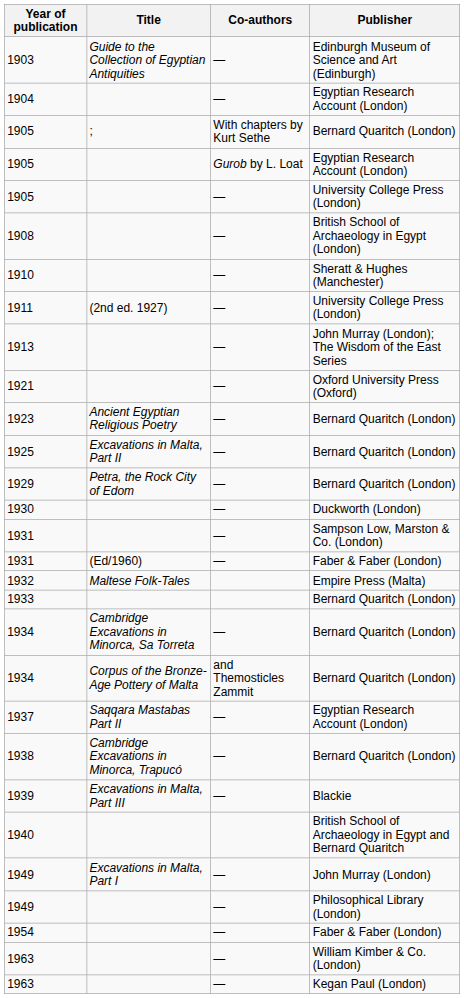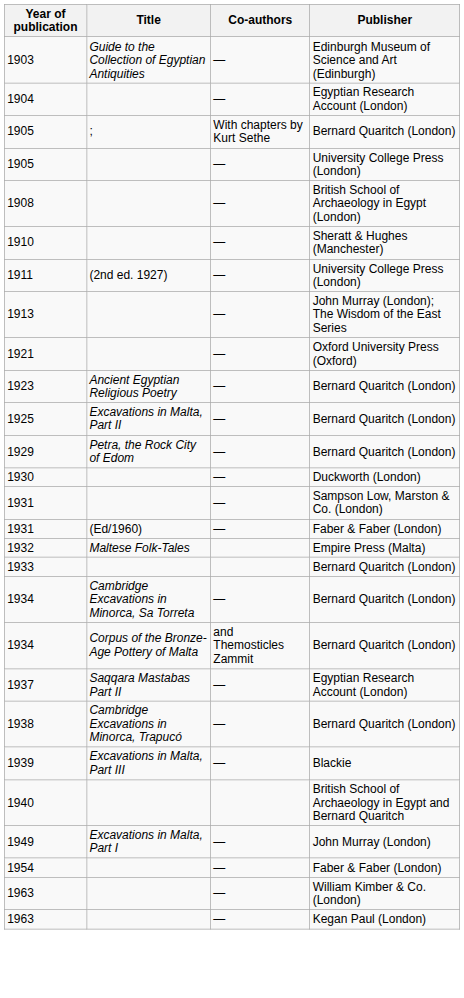- row: 1905 | Gurob by L. Loat | Egyptian Research Account (London)
- row: 1949 | — | Philosophical Library (London)
